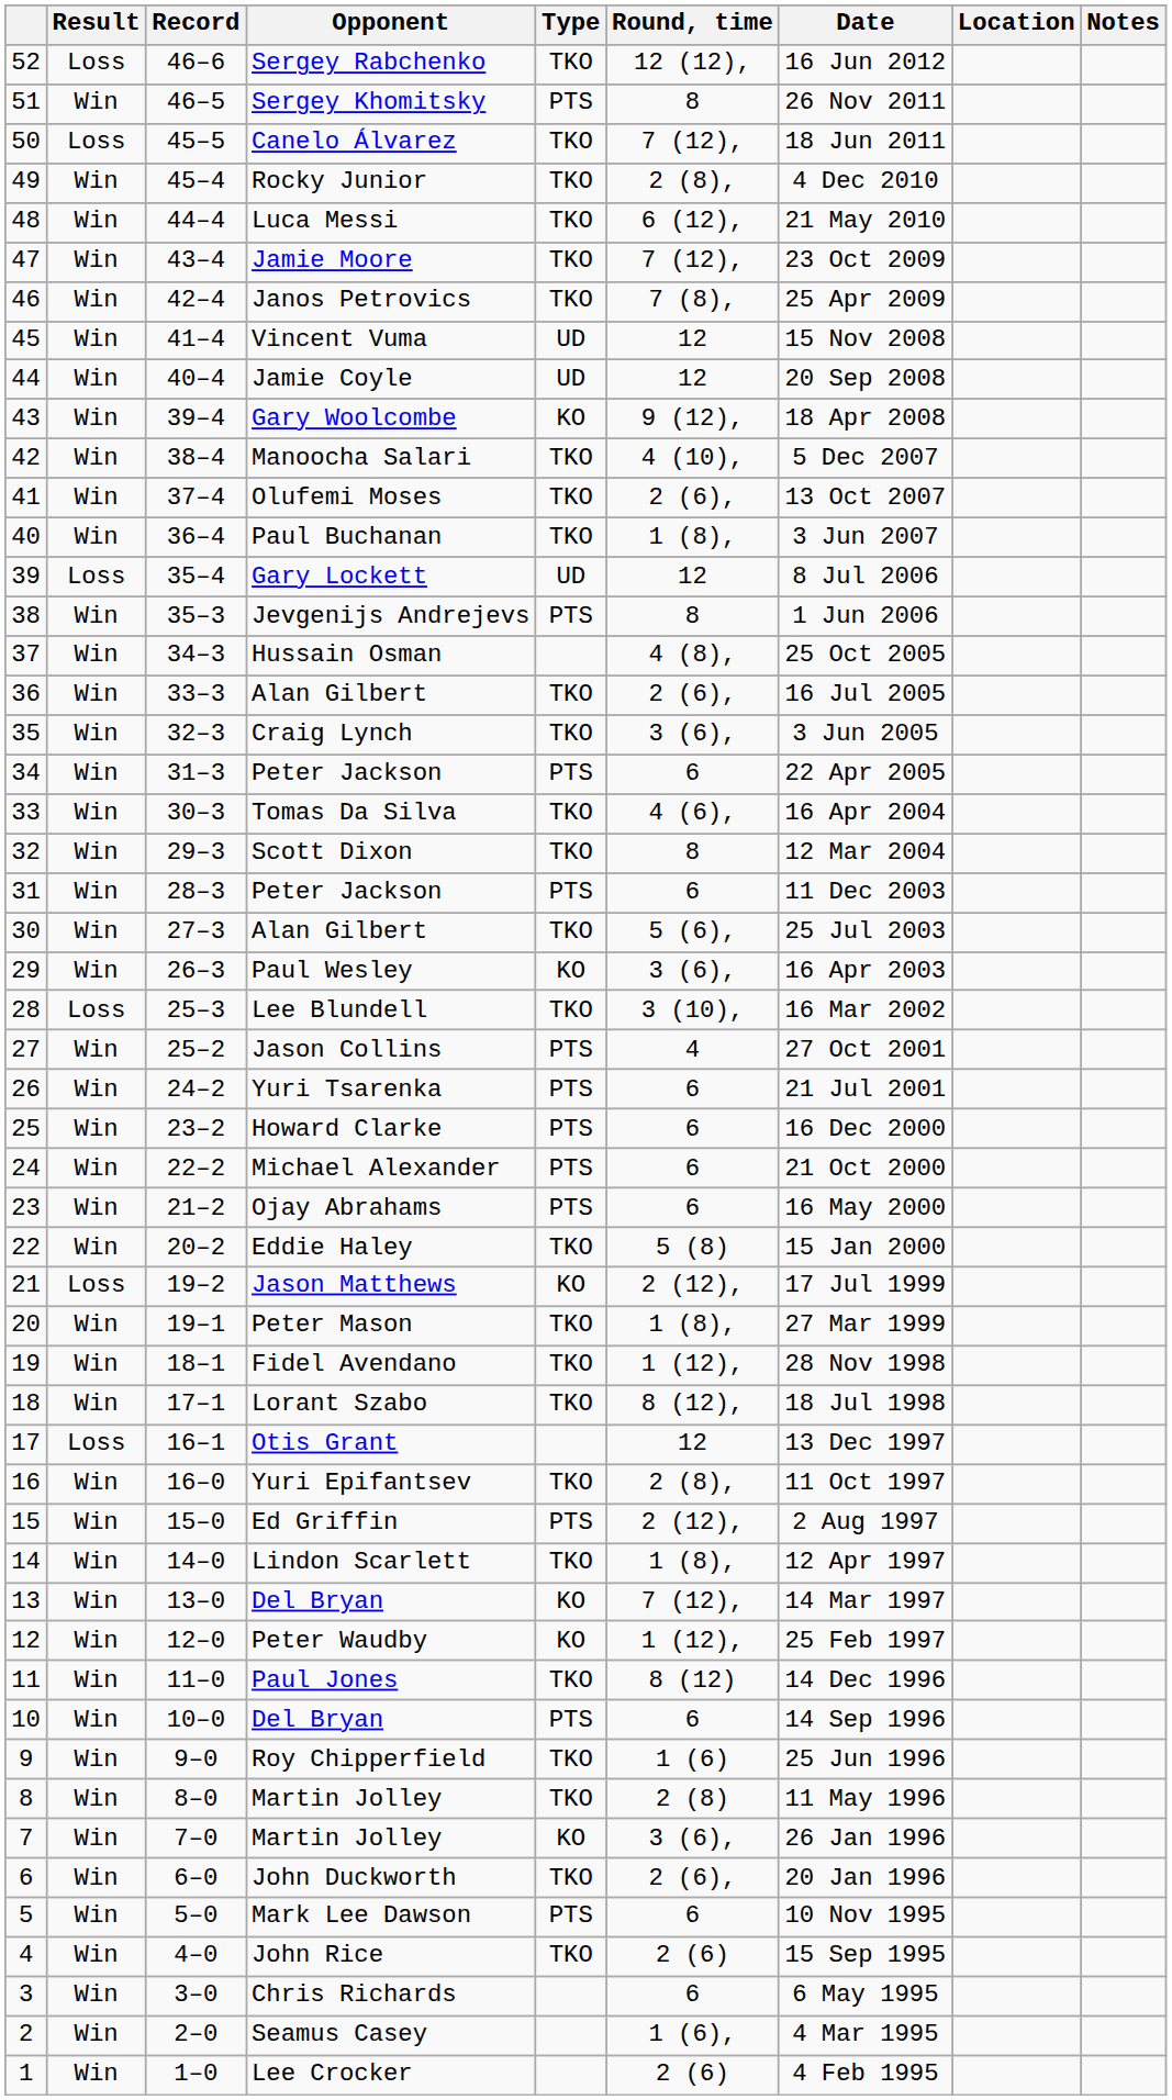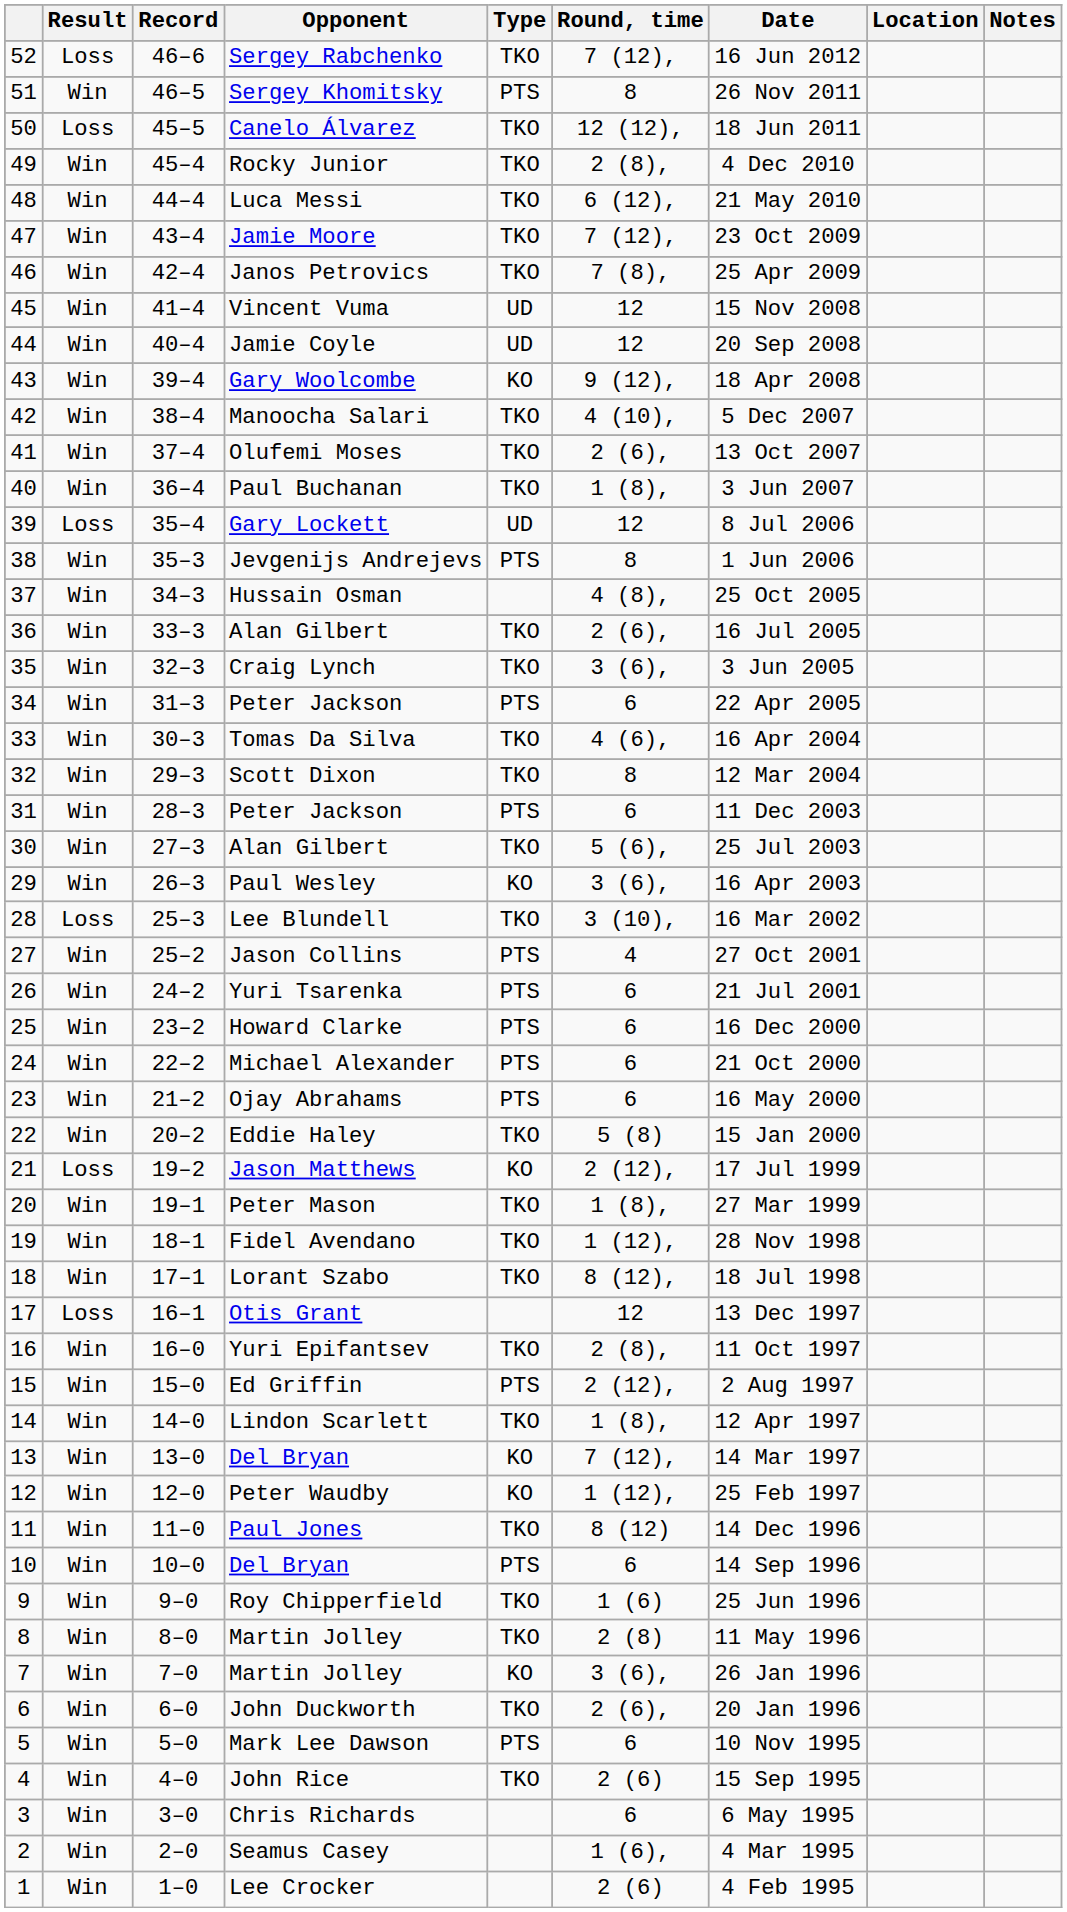Sergey Rabchenko | Round, time: 12 (12), -> 7 (12),
Canelo Álvarez | Round, time: 7 (12), -> 12 (12),
